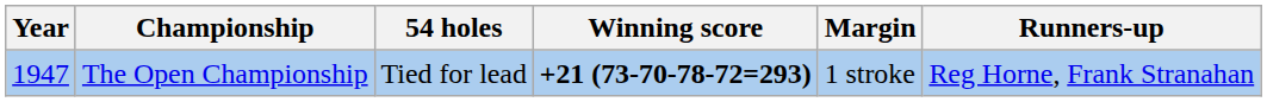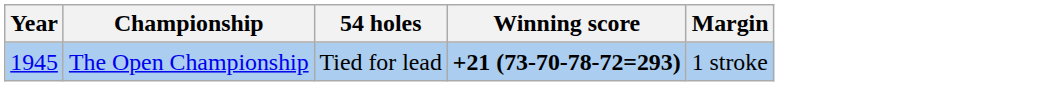- column: Runners-up | Reg Horne, Frank Stranahan
The Open Championship | Year: 1947 -> 1945
